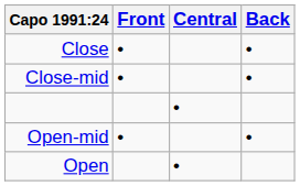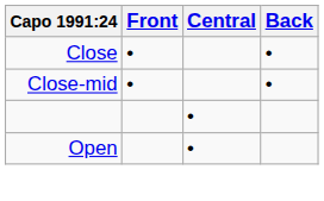- row: Open-mid | • | •
